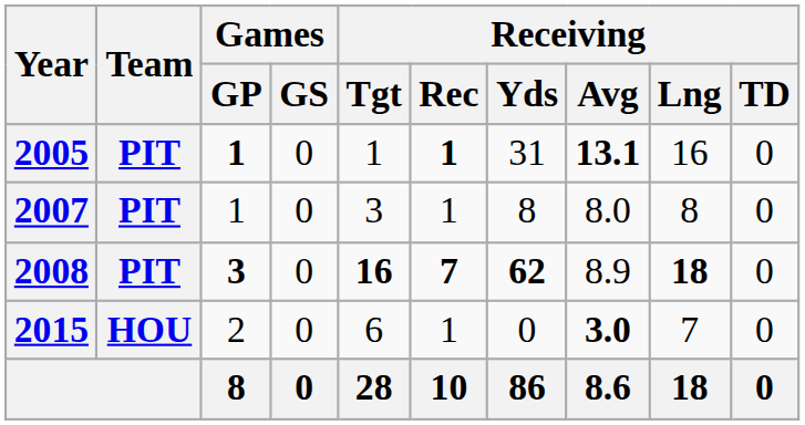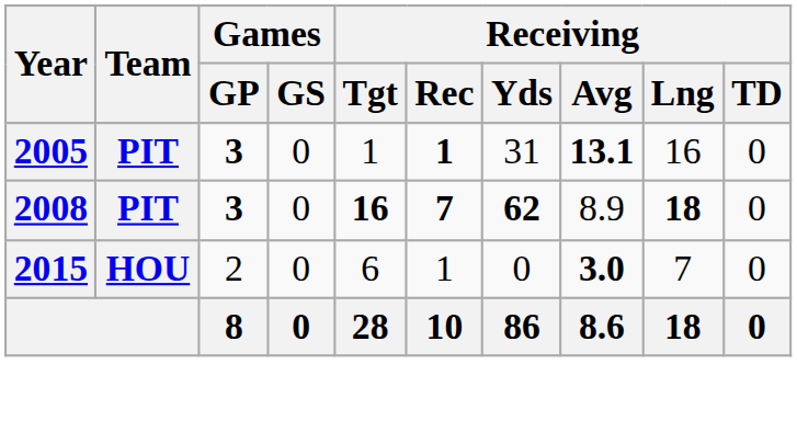2005 | Games / GP: 1 -> 3
- row: 2007 | PIT | 1 | 0 | 3 | 1 | 8 | 8.0 | 8 | 0
